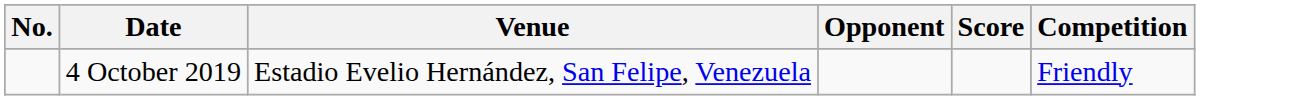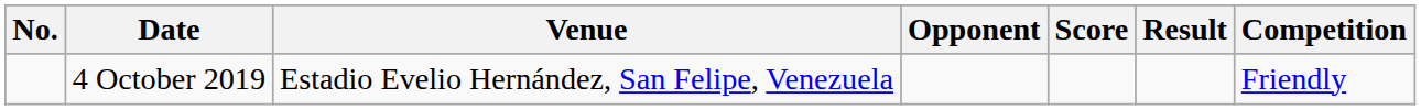+ column: Result
